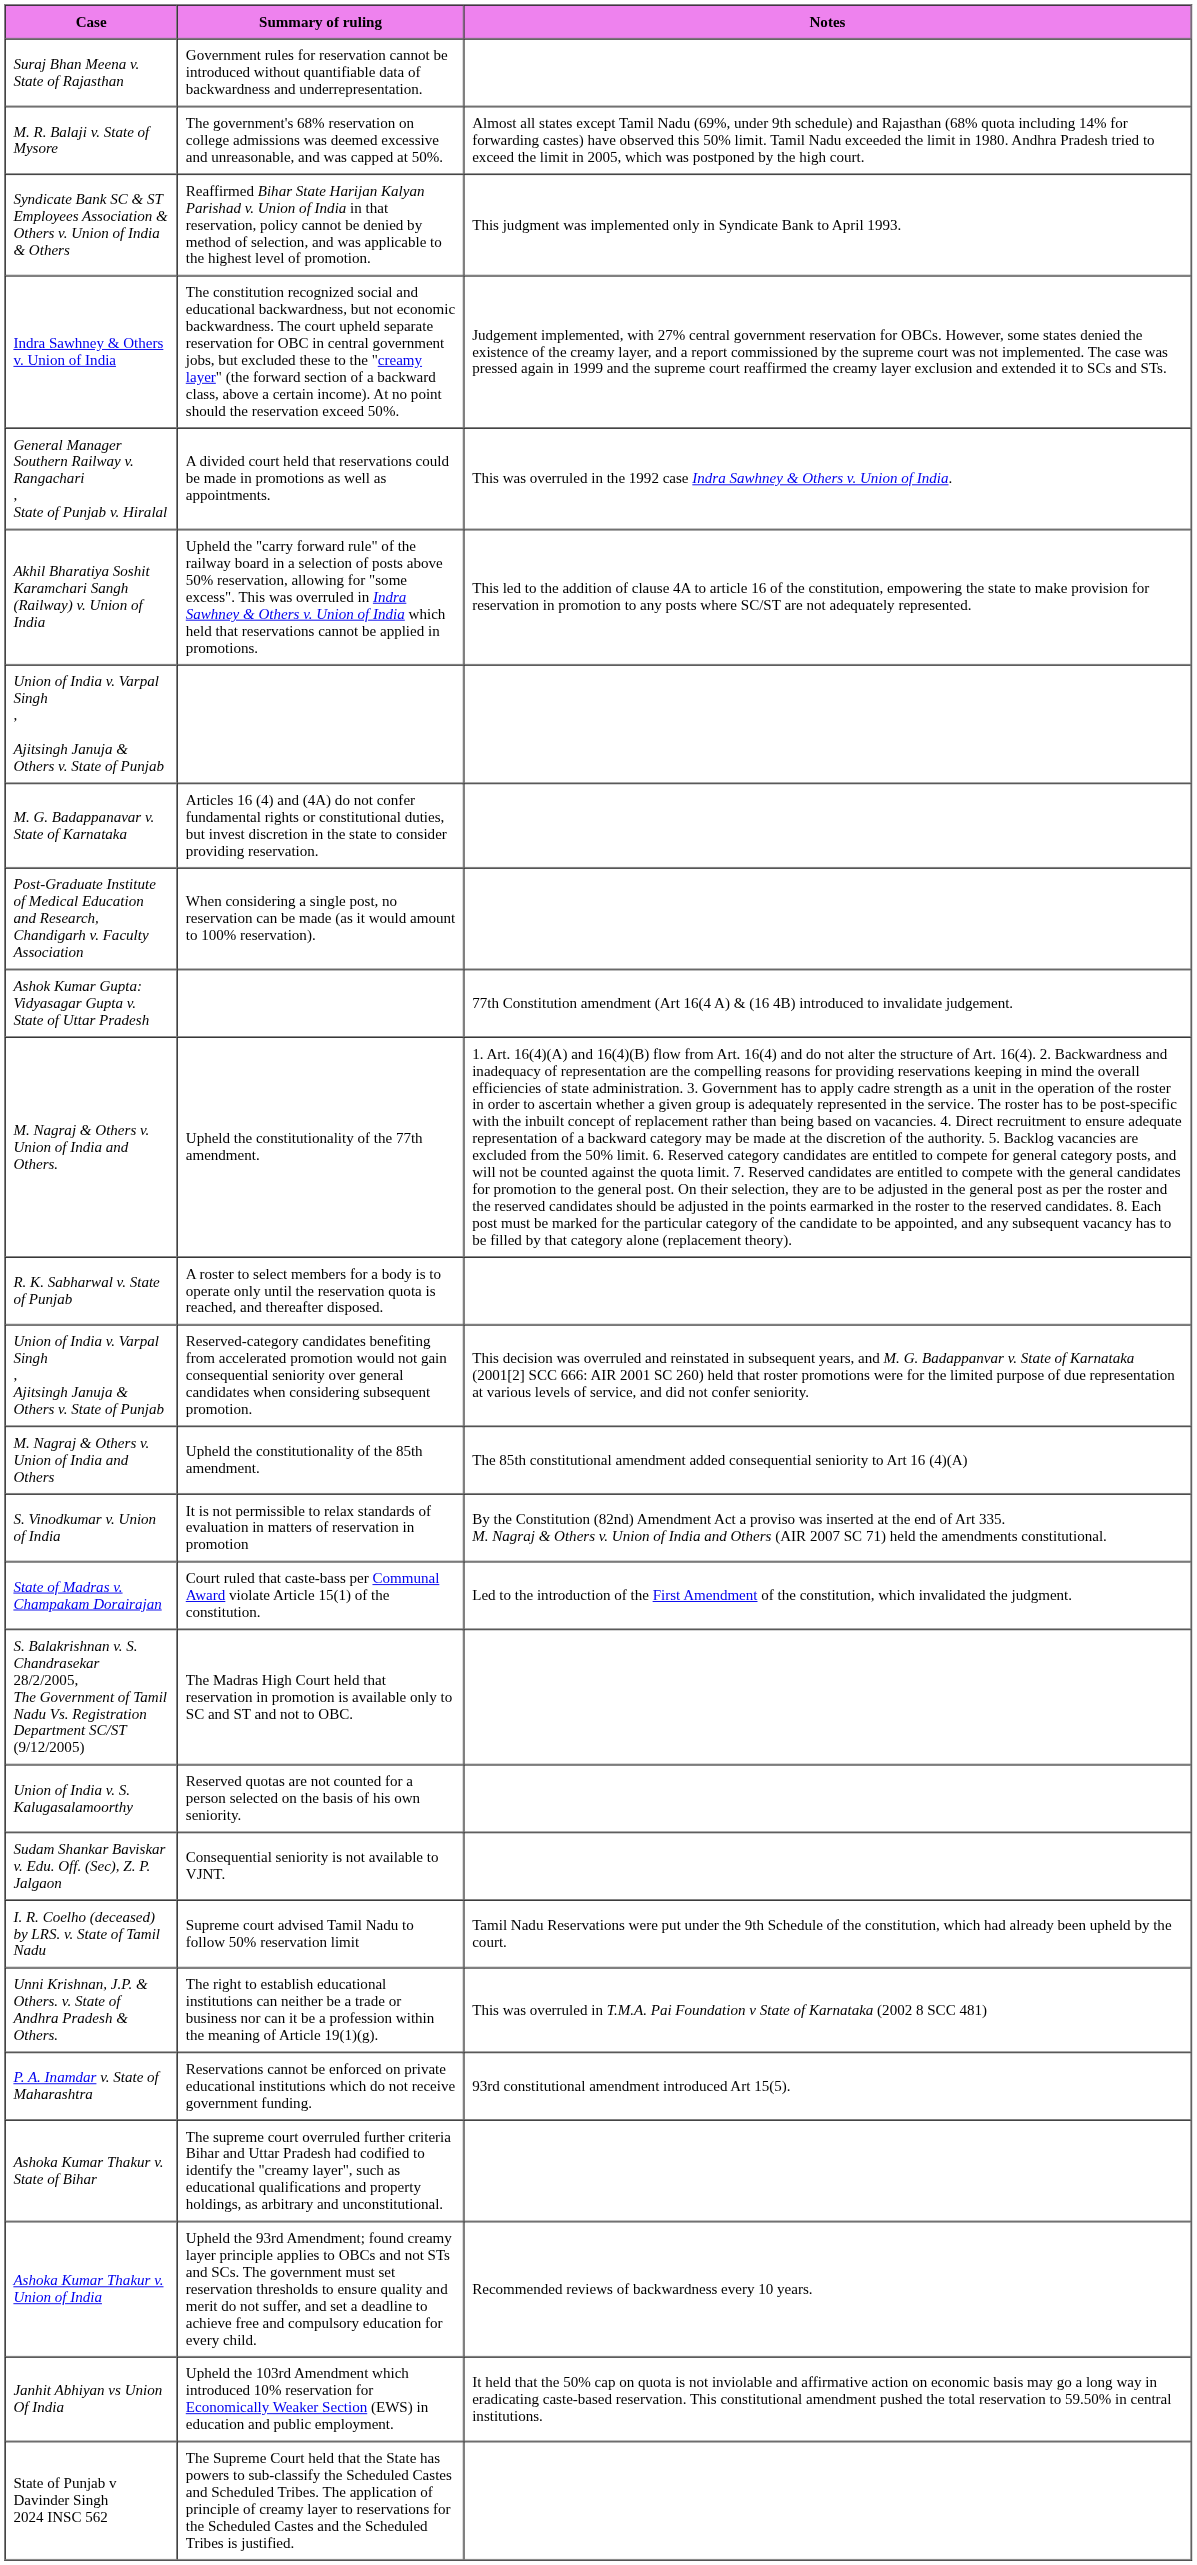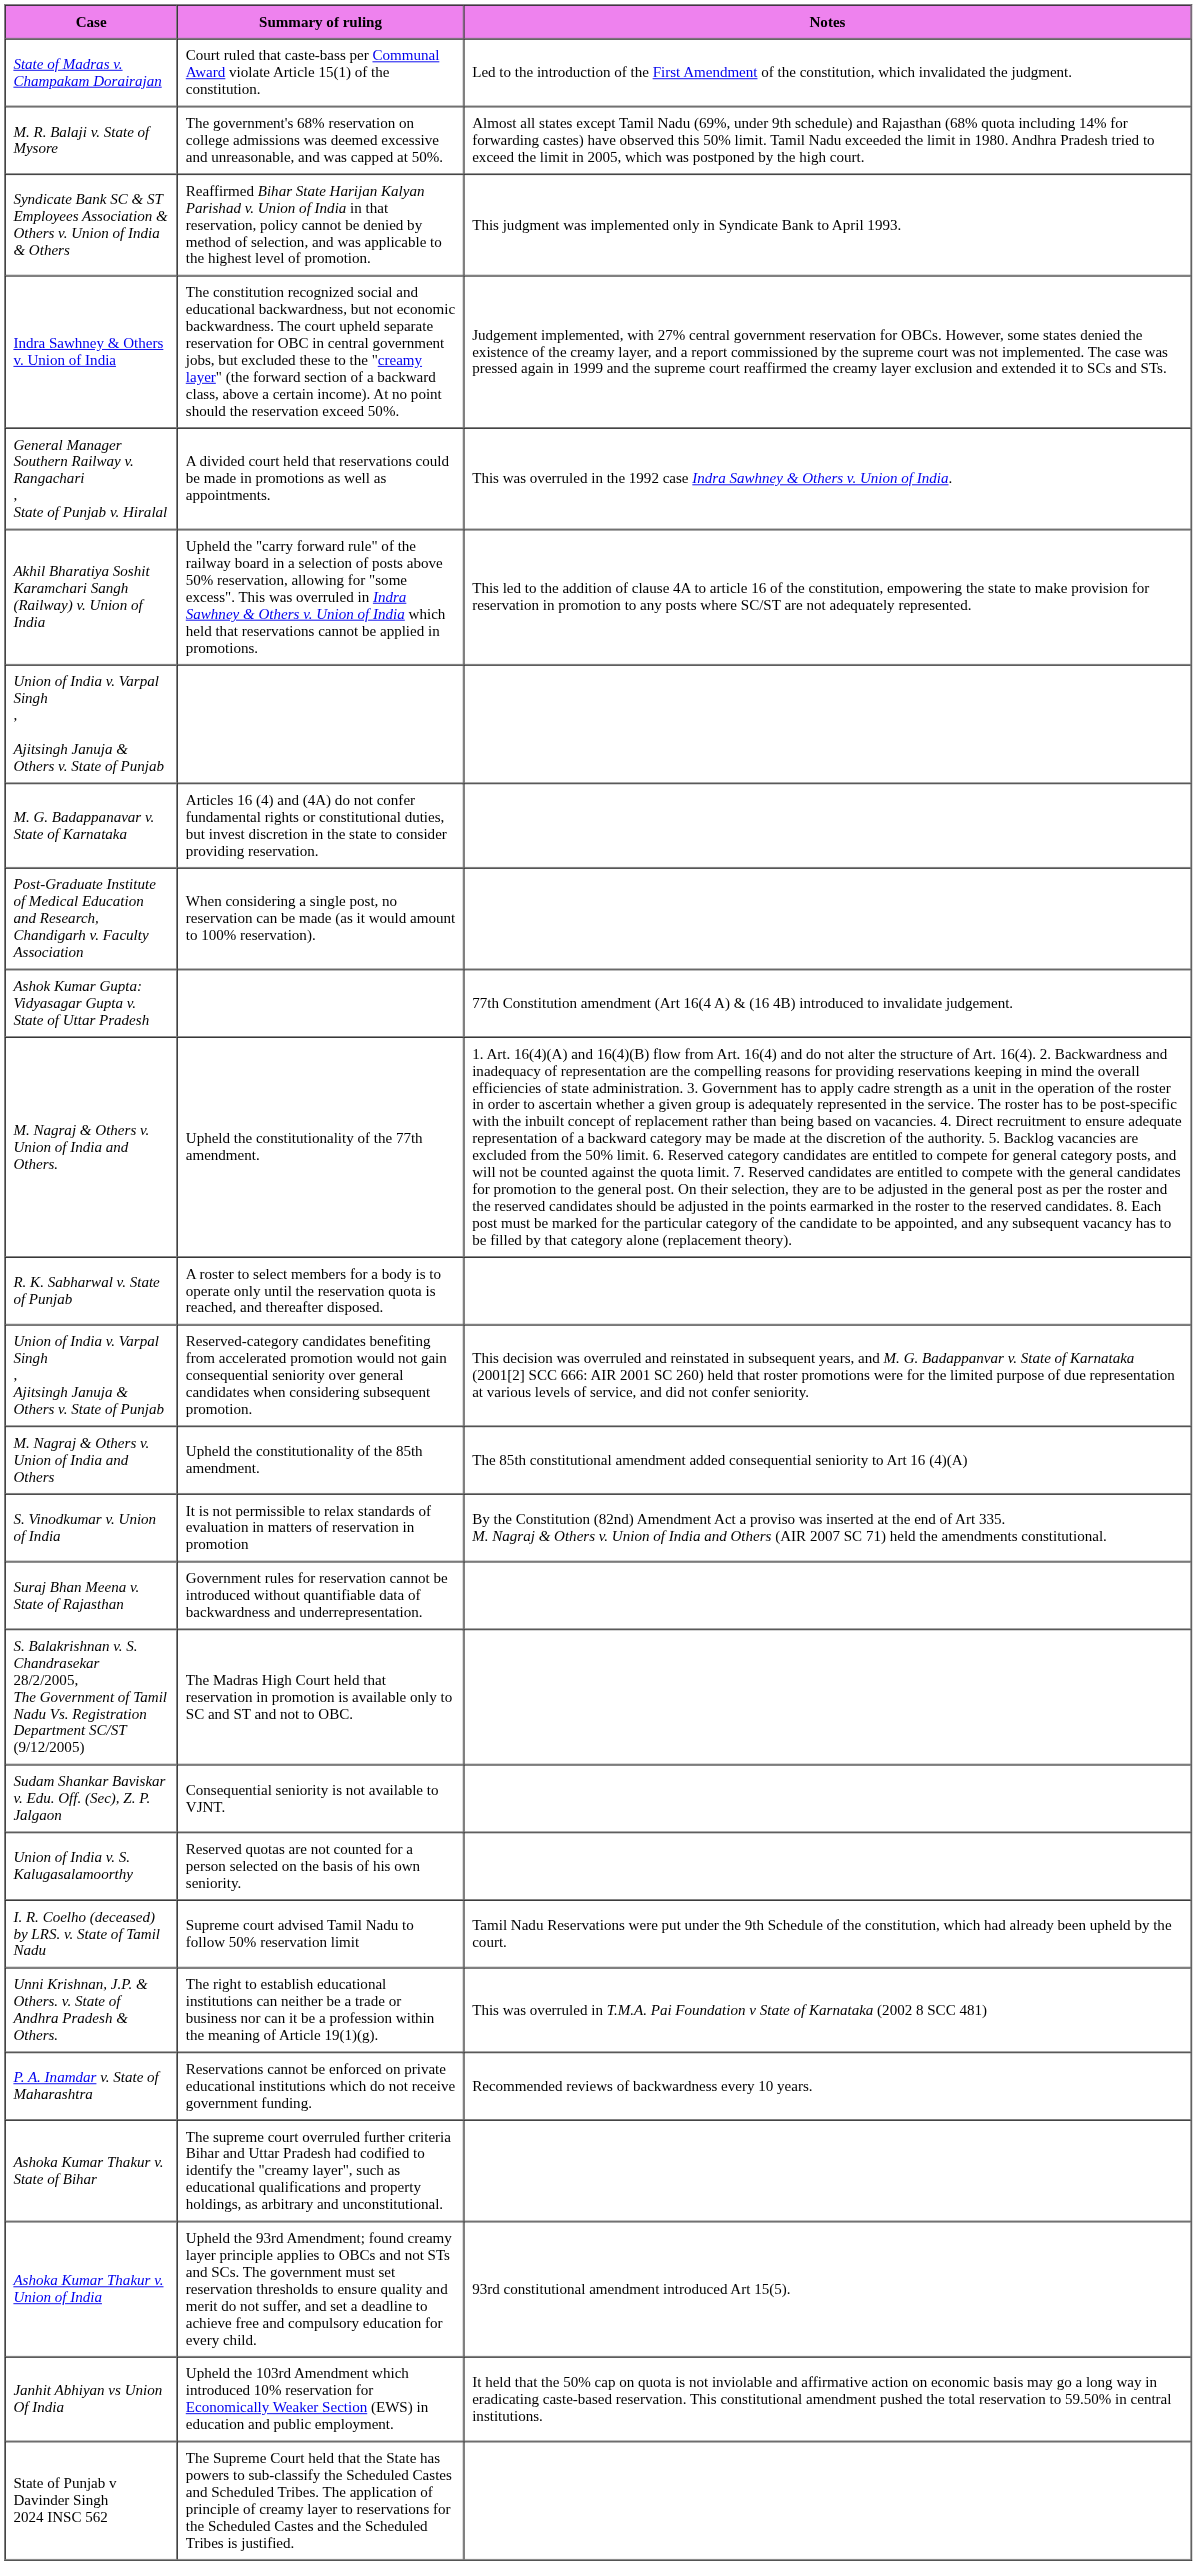rows swapped: State of Madras v. Champakam Dorairajan <-> Suraj Bhan Meena v. State of Rajasthan
rows swapped: Sudam Shankar Baviskar v. Edu. Off. (Sec), Z. P. Jalgaon <-> Union of India v. S. Kalugasalamoorthy
P. A. Inamdar v. State of Maharashtra | Notes: 93rd constitutional amendment introduced Art 15(5). -> Recommended reviews of backwardness every 10 years.
Ashoka Kumar Thakur v. Union of India | Notes: Recommended reviews of backwardness every 10 years. -> 93rd constitutional amendment introduced Art 15(5).
